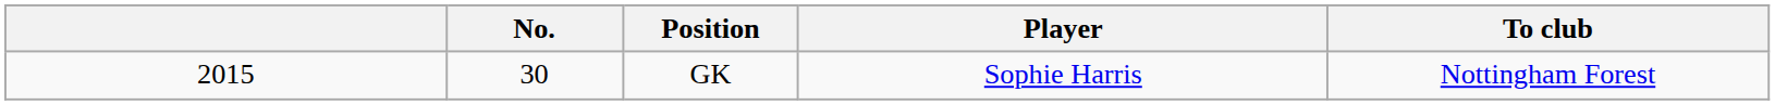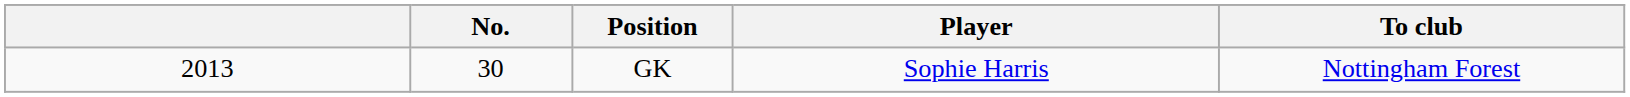GK | column 1: 2015 -> 2013
